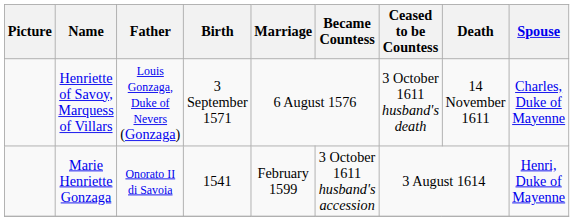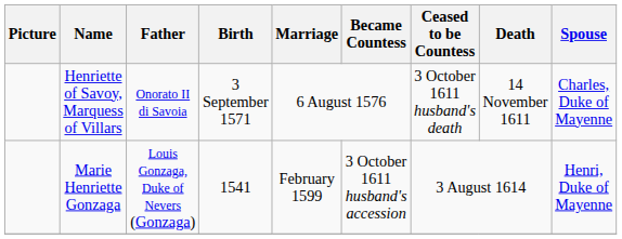Henriette of Savoy, Marquess of Villars | Father: Louis Gonzaga, Duke of Nevers (Gonzaga) -> Onorato II di Savoia
Marie Henriette Gonzaga | Father: Onorato II di Savoia -> Louis Gonzaga, Duke of Nevers (Gonzaga)
